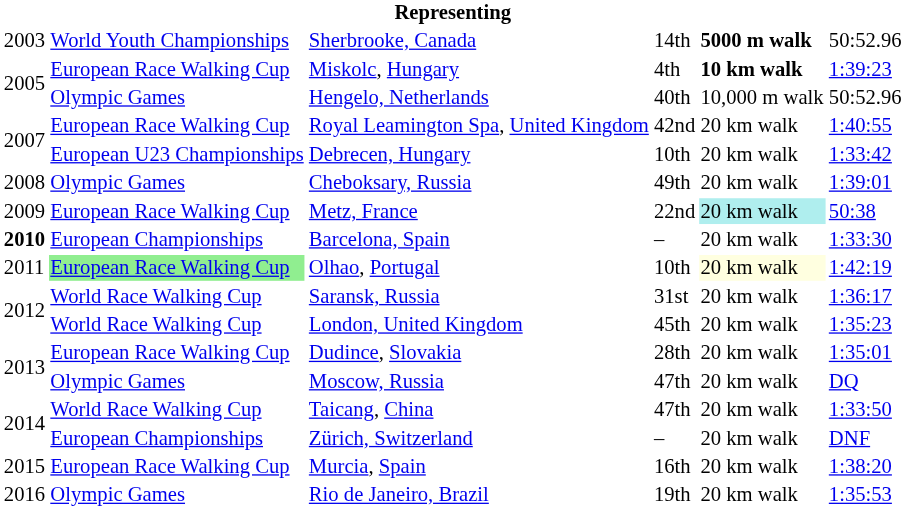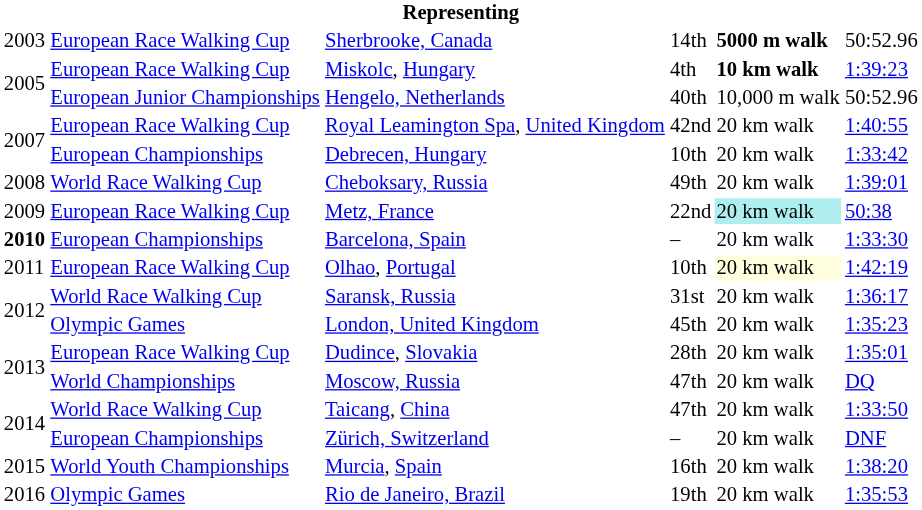Sherbrooke, Canada | column 2: World Youth Championships -> European Race Walking Cup
Hengelo, Netherlands | column 2: Olympic Games -> European Junior Championships
Debrecen, Hungary | column 2: European U23 Championships -> European Championships
Cheboksary, Russia | column 2: Olympic Games -> World Race Walking Cup
Olhao, Portugal | column 2: lightgreen background -> no background
London, United Kingdom | column 2: World Race Walking Cup -> Olympic Games
Moscow, Russia | column 2: Olympic Games -> World Championships
Murcia, Spain | column 2: European Race Walking Cup -> World Youth Championships
